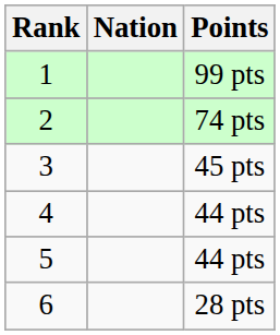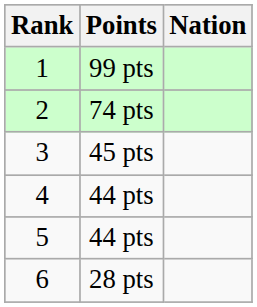columns swapped: Nation <-> Points
